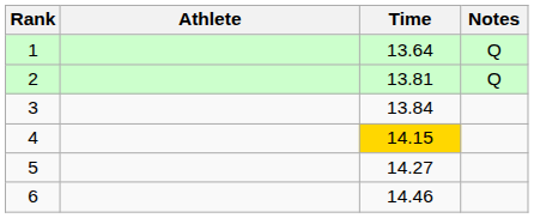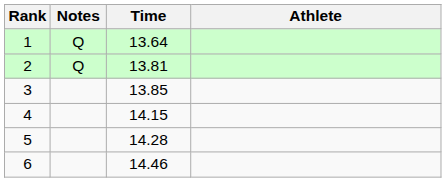columns swapped: Athlete <-> Notes
3 | Time: 13.84 -> 13.85
4 | Time: gold background -> no background
5 | Time: 14.27 -> 14.28
